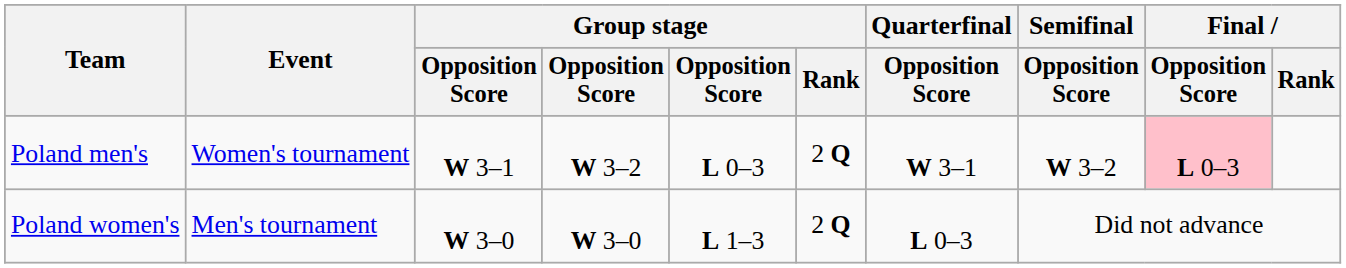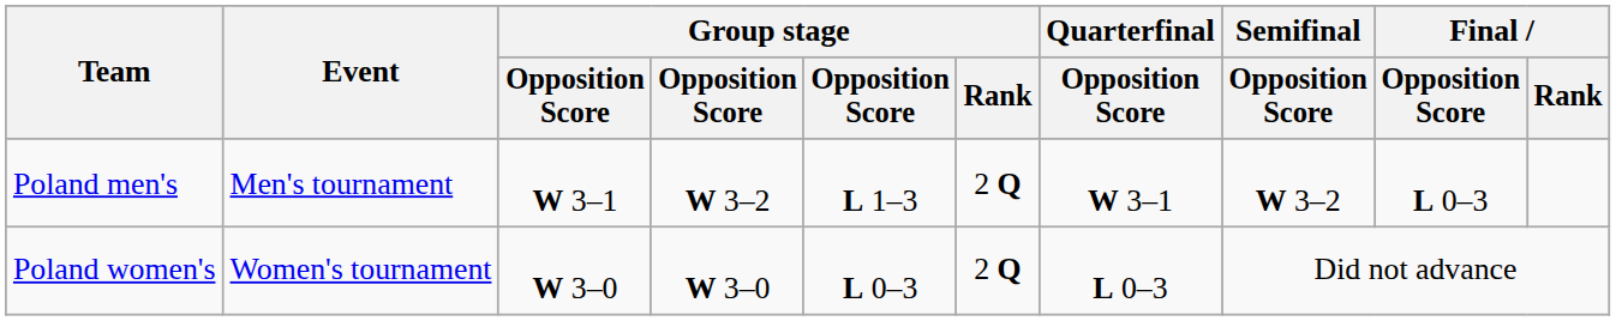Poland men's | Event: Women's tournament -> Men's tournament
Poland men's | column 5: L 0–3 -> L 1–3
Poland men's | Final / Opposition Score: pink background -> no background
Poland women's | Event: Men's tournament -> Women's tournament
Poland women's | column 5: L 1–3 -> L 0–3
